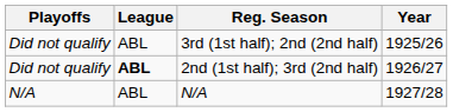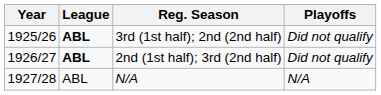columns swapped: Year <-> Playoffs
3rd (1st half); 2nd (2nd half) | League: normal -> bold
